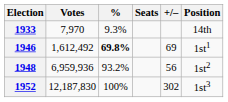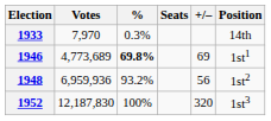1933 | %: 9.3% -> 0.3%
1946 | Votes: 1,612,492 -> 4,773,689
1952 | +/–: 302 -> 320
